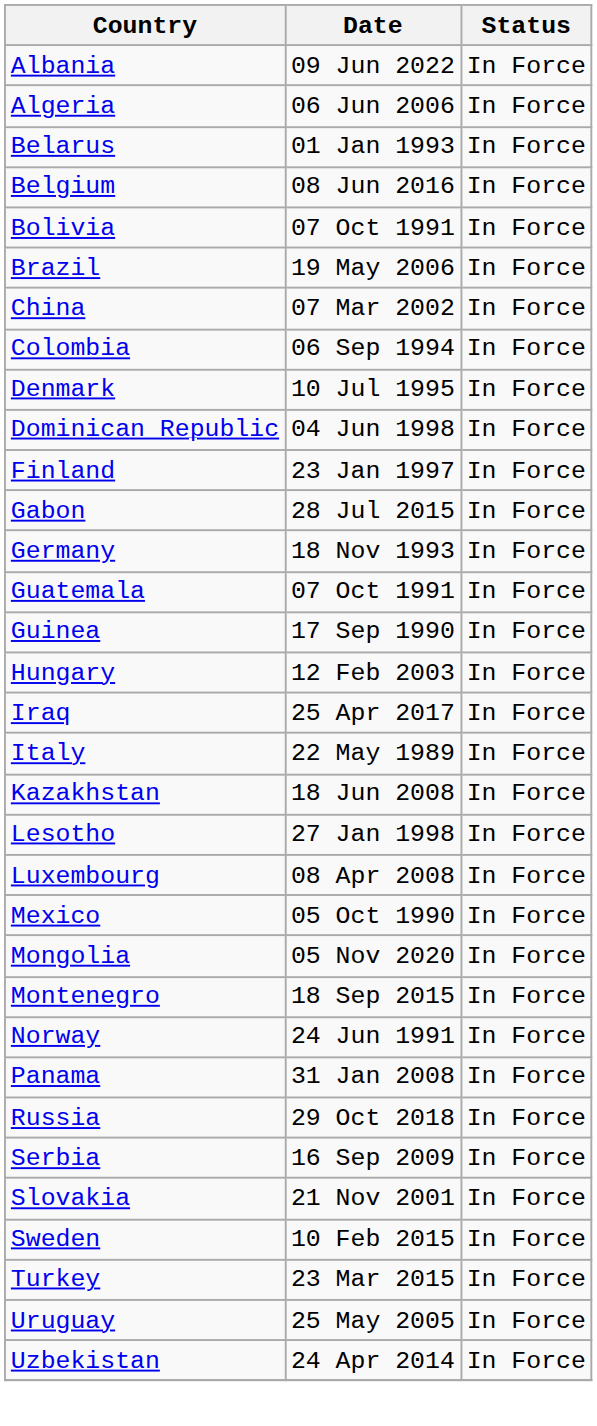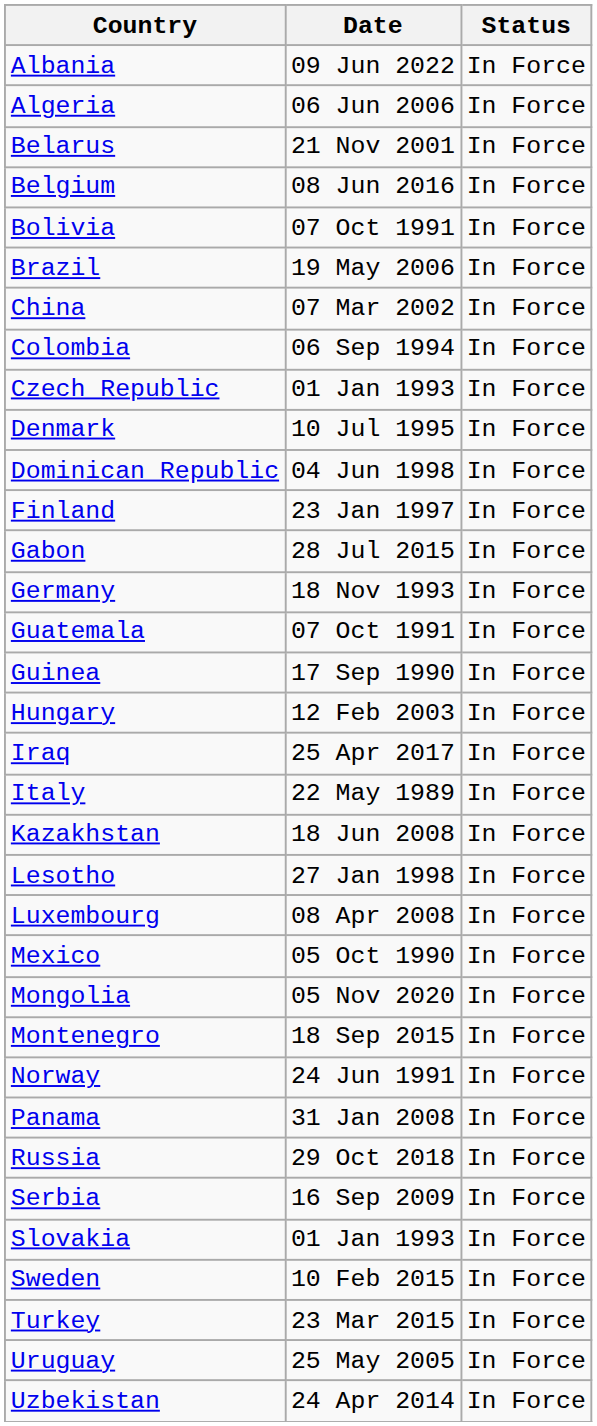Belarus | Date: 01 Jan 1993 -> 21 Nov 2001
+ row: Czech Republic | 01 Jan 1993 | In Force
Slovakia | Date: 21 Nov 2001 -> 01 Jan 1993
